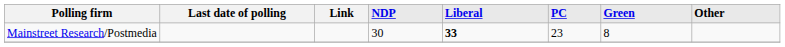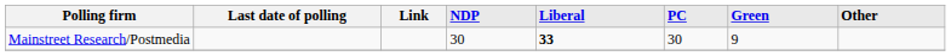Mainstreet Research/Postmedia | PC: 23 -> 30
Mainstreet Research/Postmedia | Green: 8 -> 9
